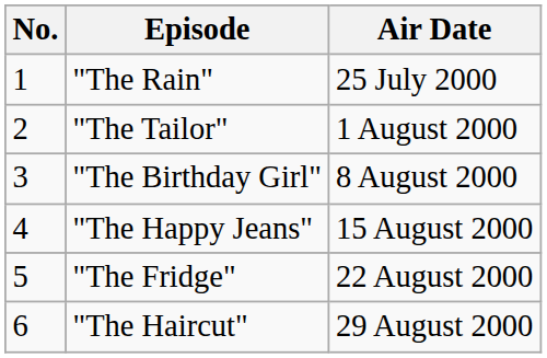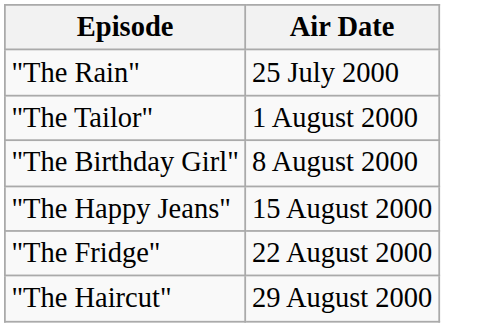- column: No. | 1 | 2 | 3 | 4 | 5 | 6
